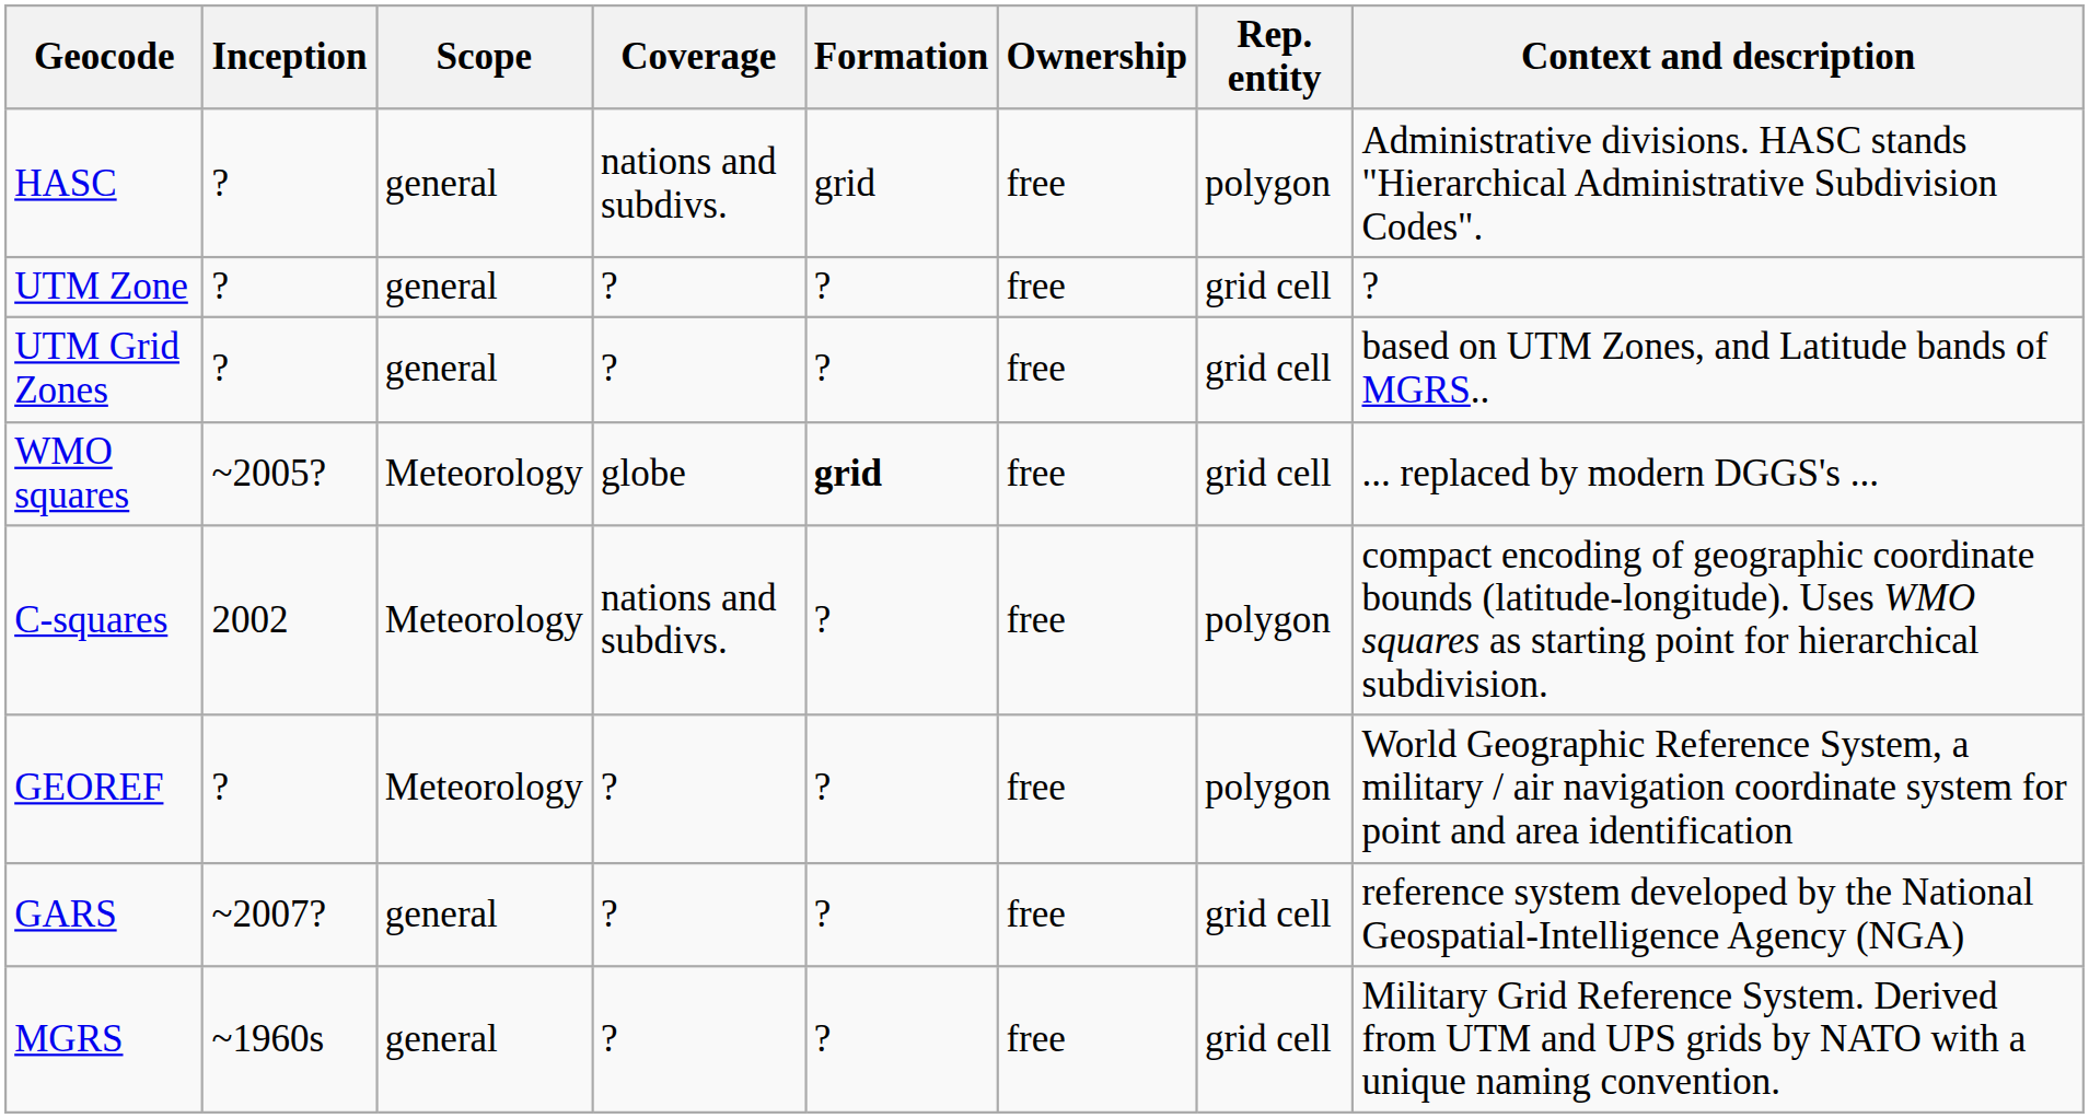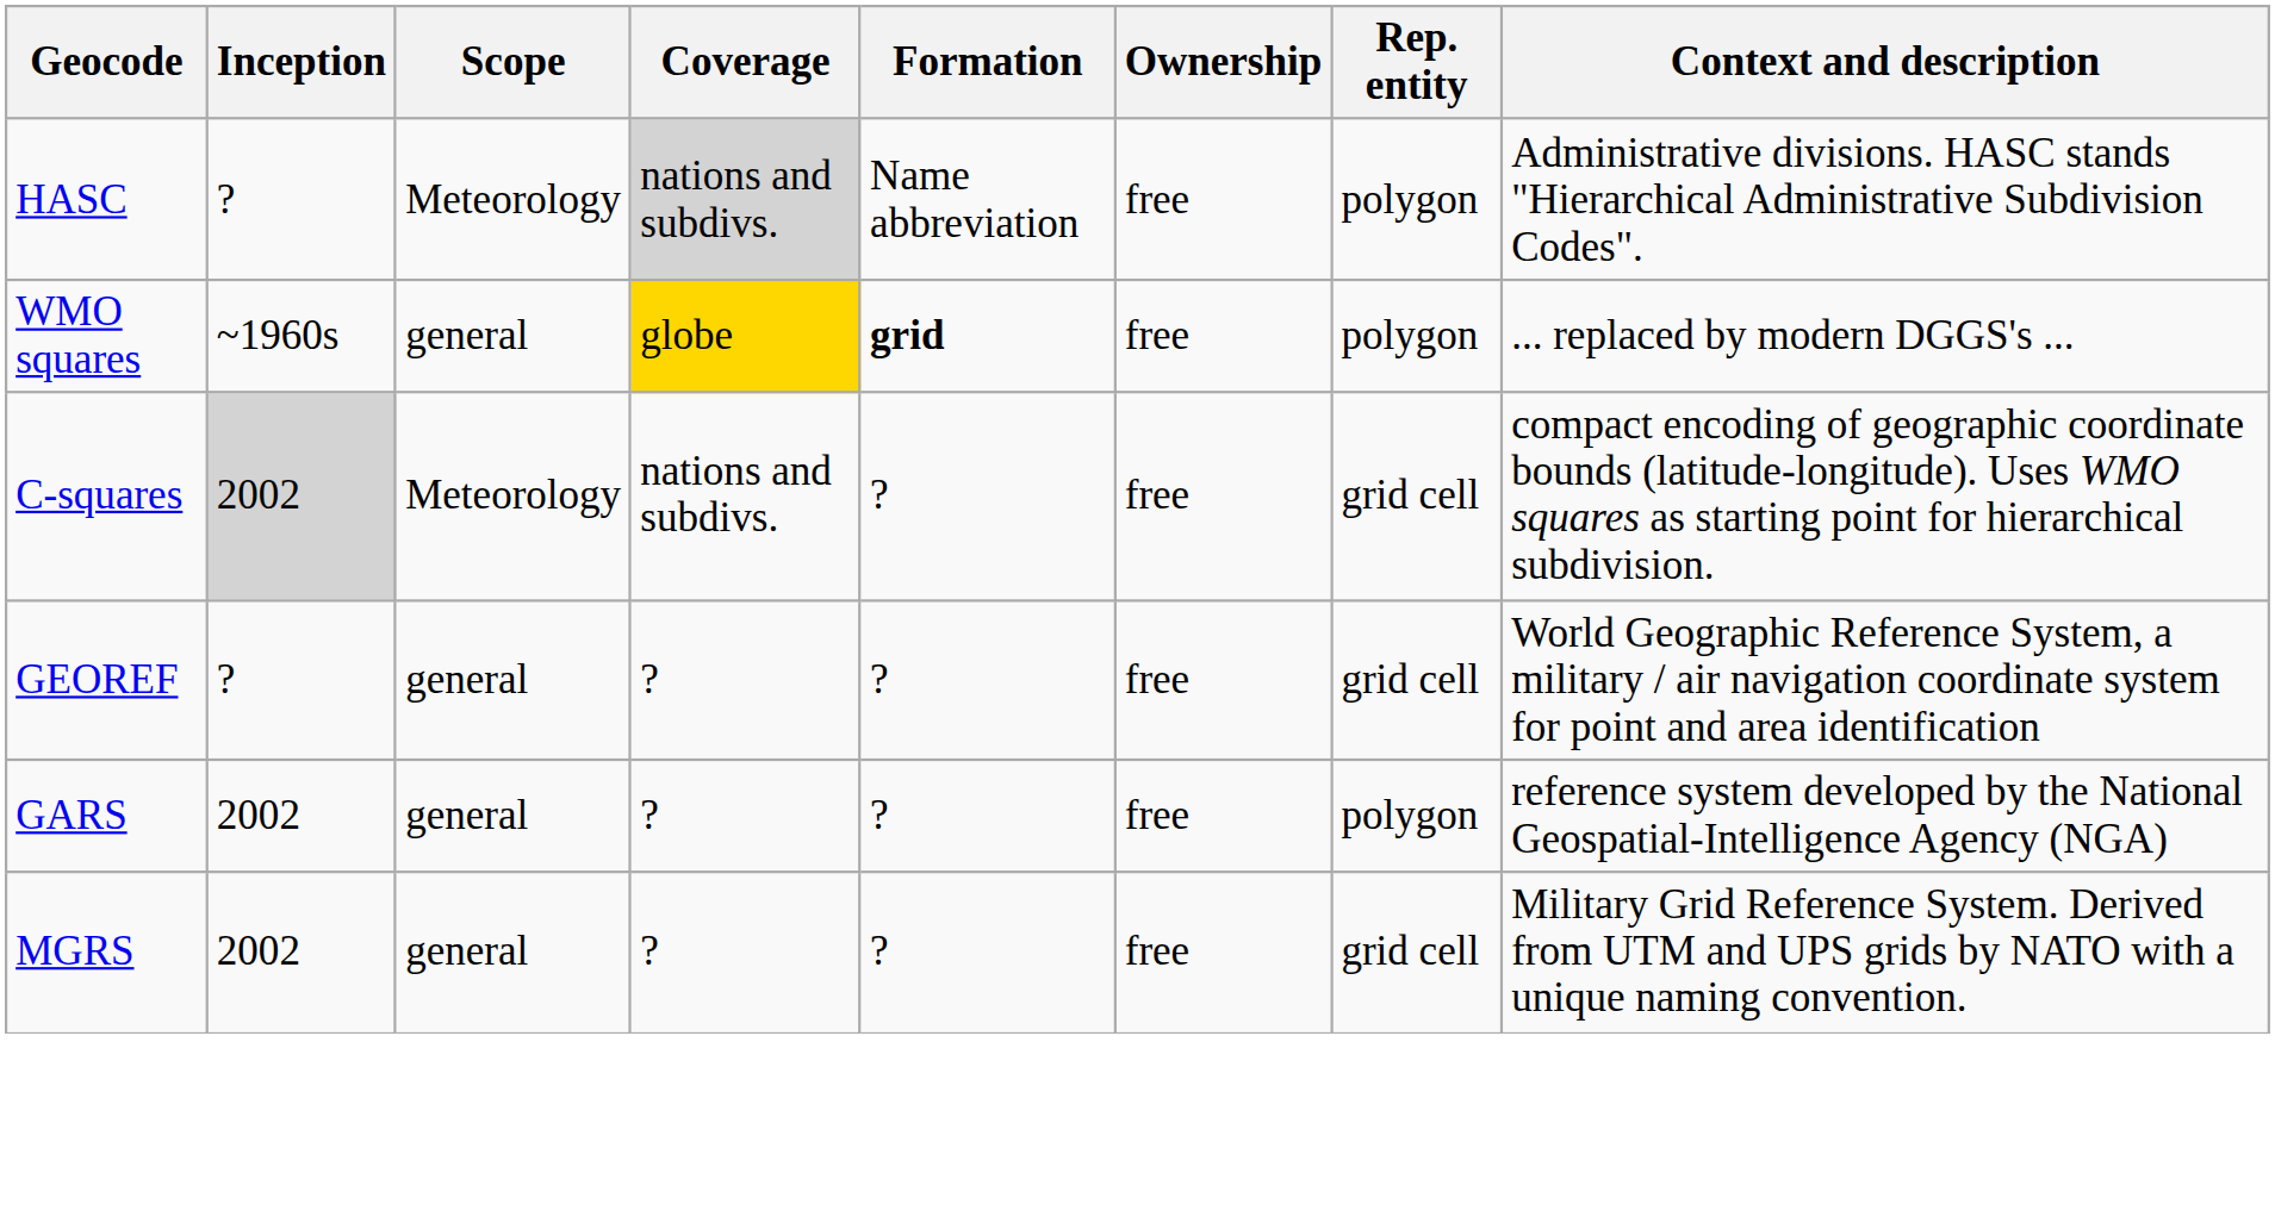HASC | Scope: general -> Meteorology
HASC | Coverage: no background -> lightgrey background
HASC | Formation: grid -> Name abbreviation
- row: UTM Zone | ? | general | ? | ? | free | grid cell | ?
- row: UTM Grid Zones | ? | general | ? | ? | free | grid cell | based on UTM Zones, and Latitude bands of MGRS..
WMO squares | Inception: ~2005? -> ~1960s
WMO squares | Scope: Meteorology -> general
WMO squares | Coverage: no background -> gold background
WMO squares | Rep. entity: grid cell -> polygon
C-squares | Inception: no background -> lightgrey background
C-squares | Rep. entity: polygon -> grid cell
GEOREF | Scope: Meteorology -> general
GEOREF | Rep. entity: polygon -> grid cell
GARS | Inception: ~2007? -> 2002
GARS | Rep. entity: grid cell -> polygon
MGRS | Inception: ~1960s -> 2002
